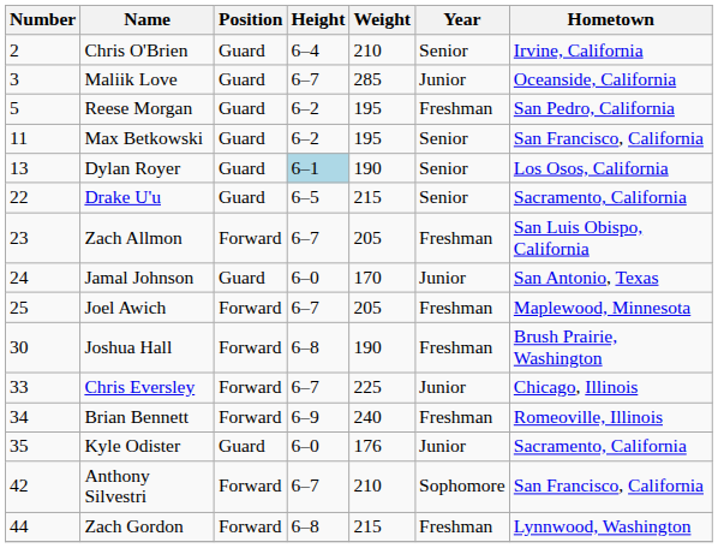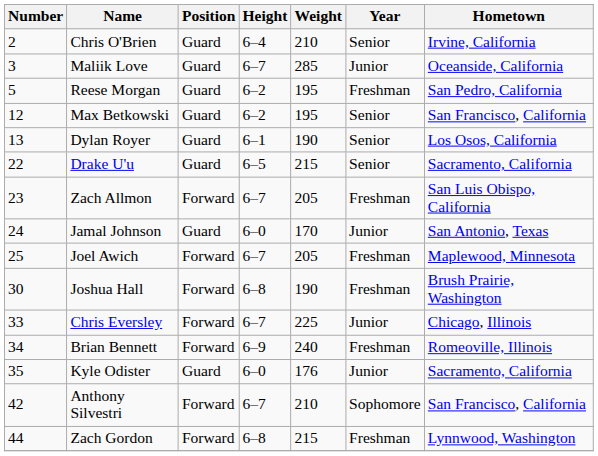Max Betkowski | Number: 11 -> 12
Dylan Royer | Height: lightblue background -> no background
